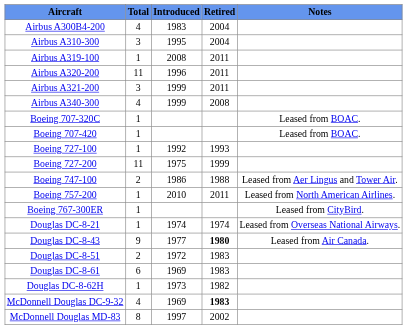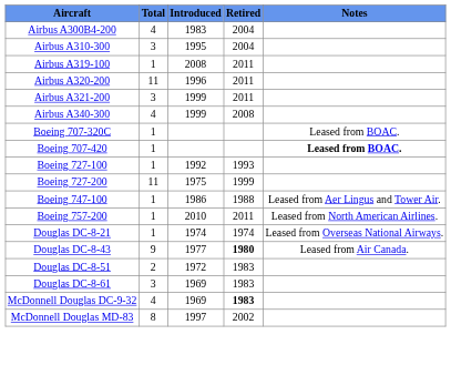Boeing 707-420 | Notes: normal -> bold
Boeing 747-100 | Total: 2 -> 1
- row: Boeing 767-300ER | 1 | Leased from CityBird.
Douglas DC-8-61 | Total: 6 -> 3
- row: Douglas DC-8-62H | 1 | 1973 | 1982
